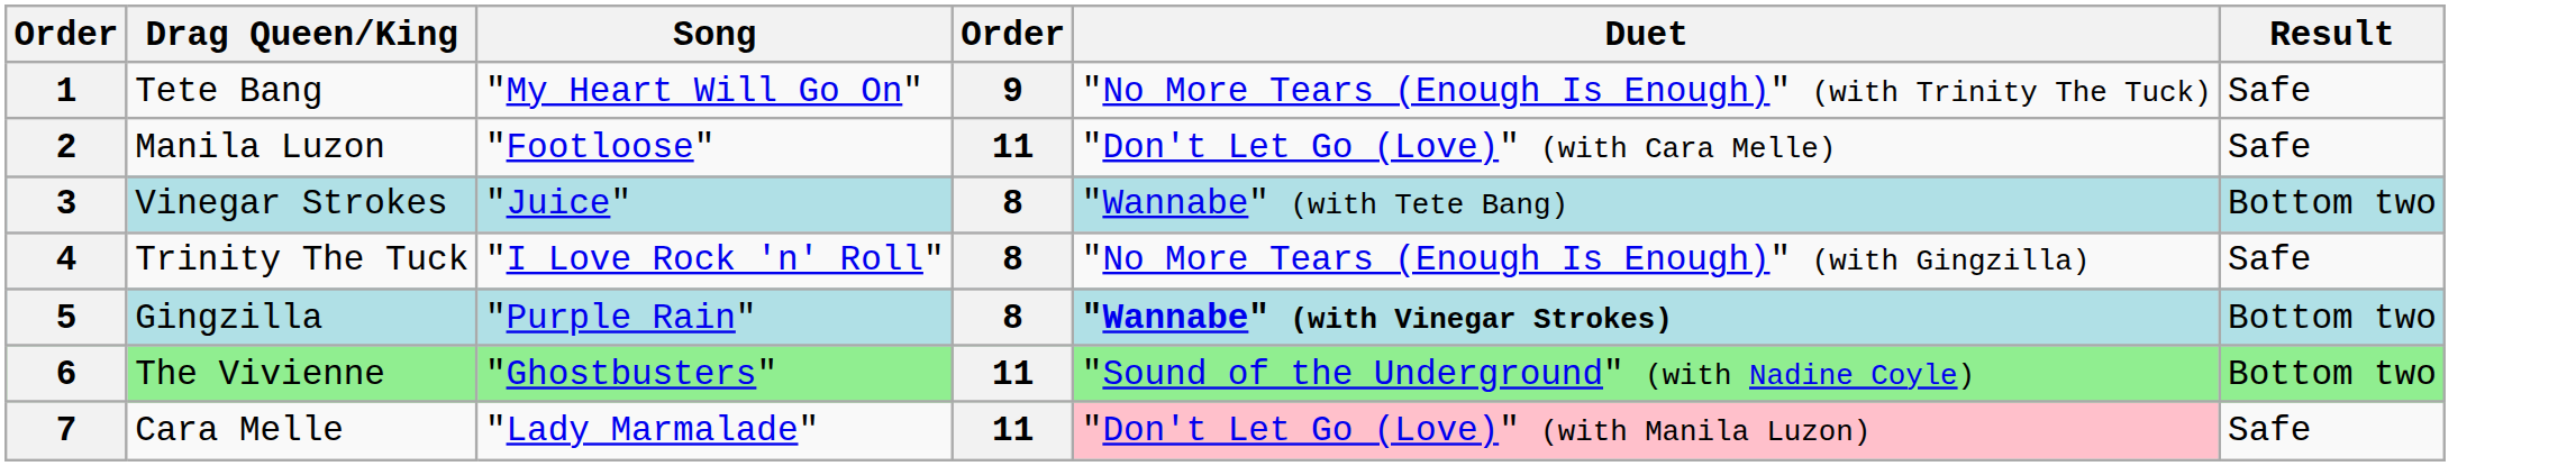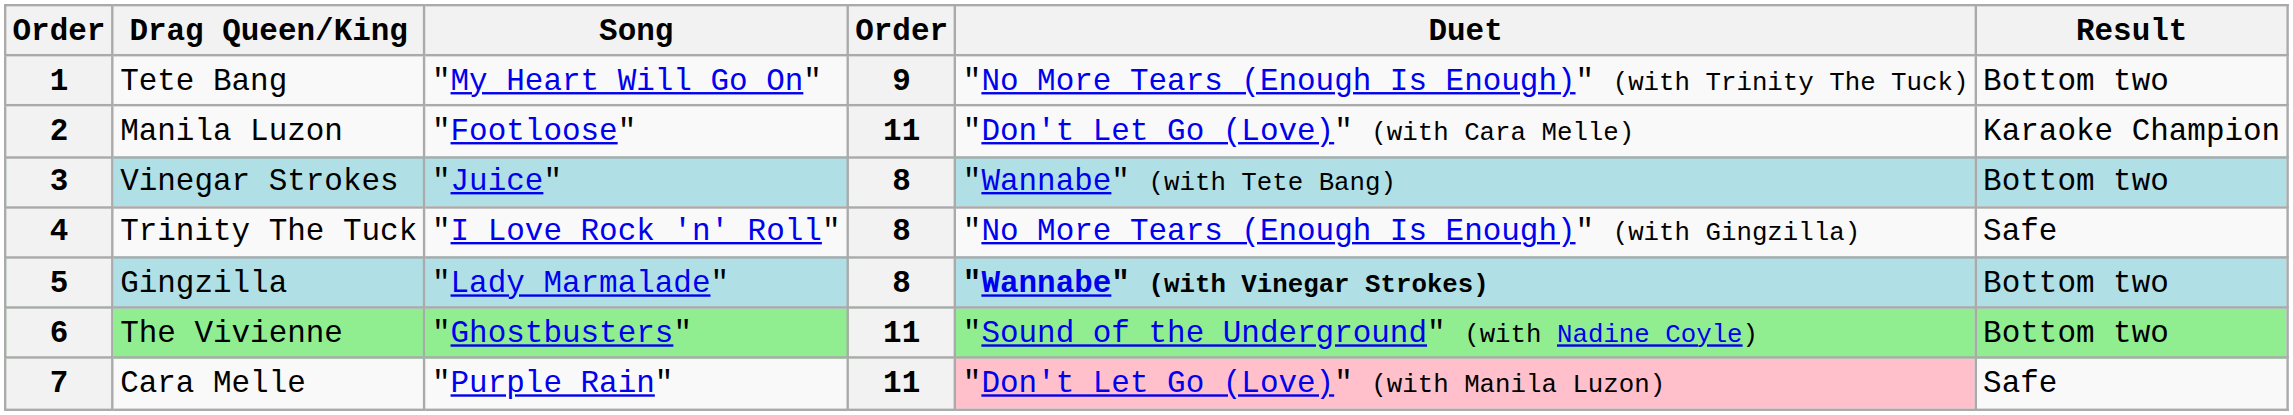1 | Result: Safe -> Bottom two
2 | Result: Safe -> Karaoke Champion
5 | Song: "Purple Rain" -> "Lady Marmalade"
7 | Song: "Lady Marmalade" -> "Purple Rain"
